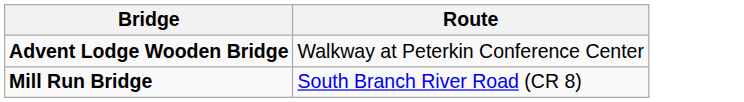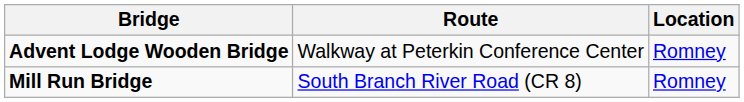+ column: Location | Romney | Romney
